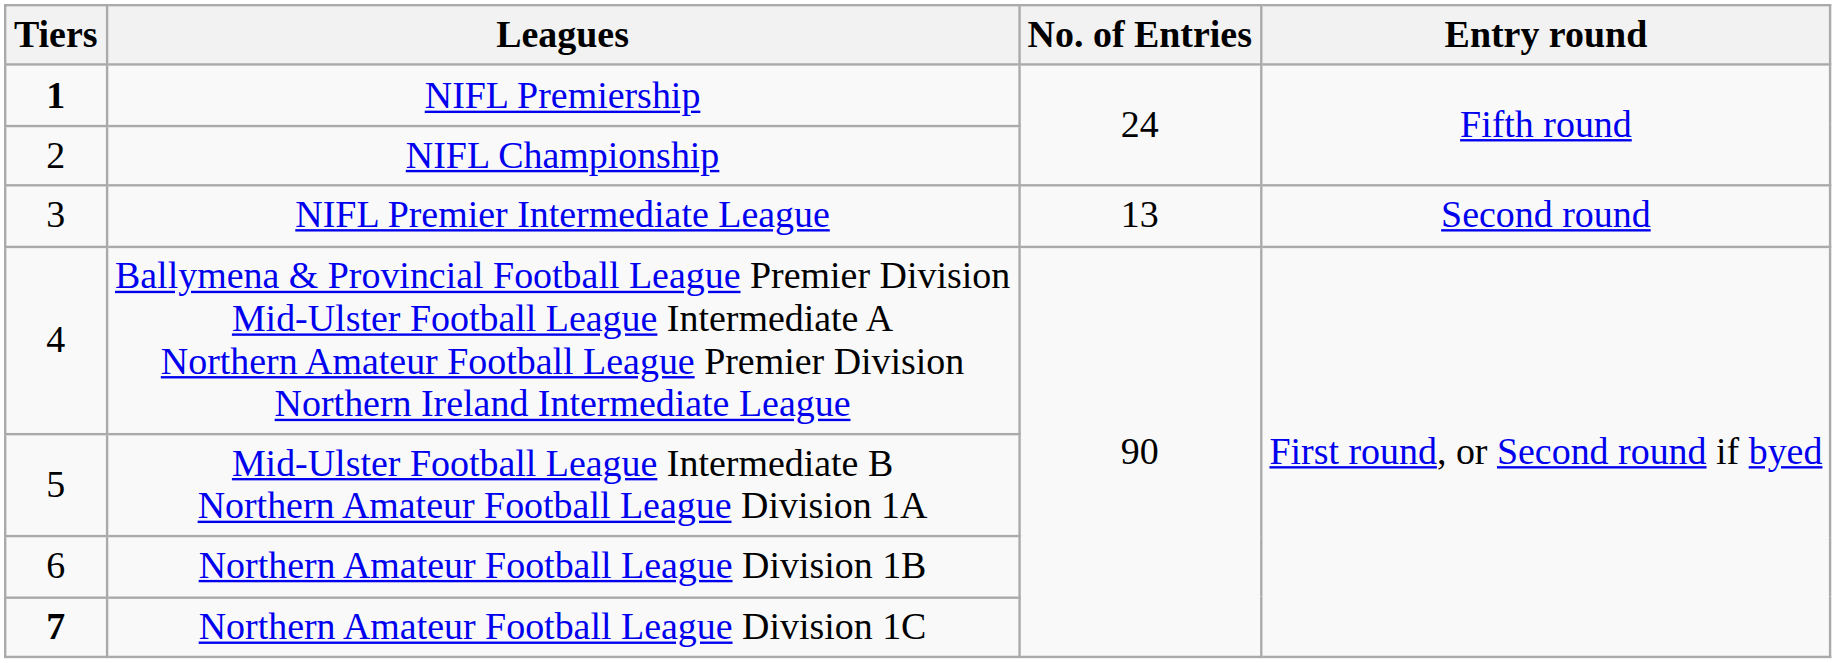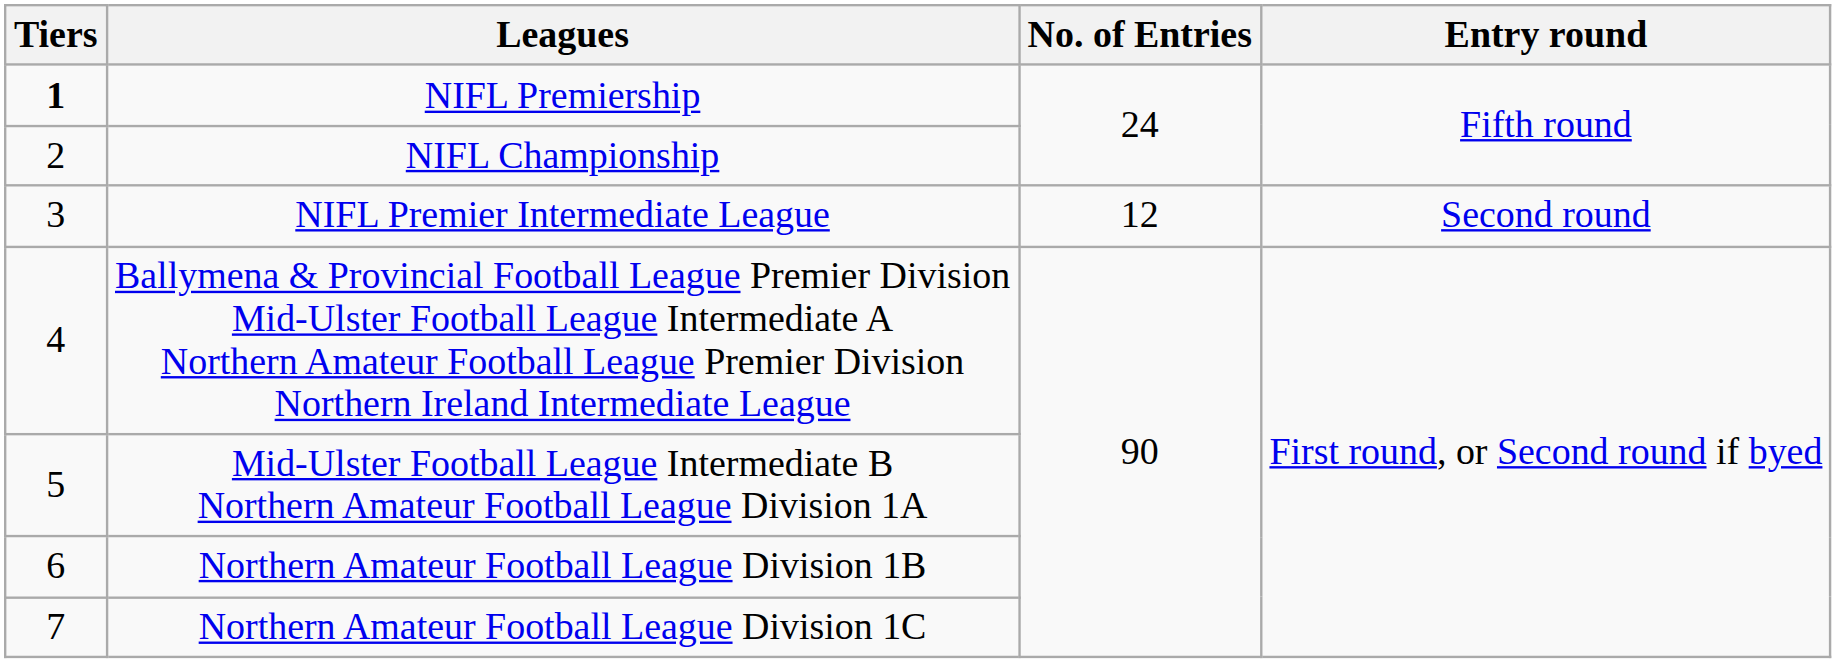NIFL Premier Intermediate League | No. of Entries: 13 -> 12
Northern Amateur Football League Division 1C | Tiers: bold -> normal
